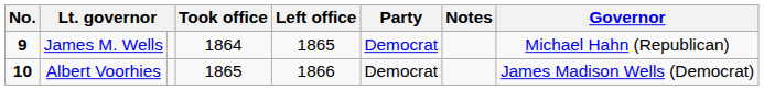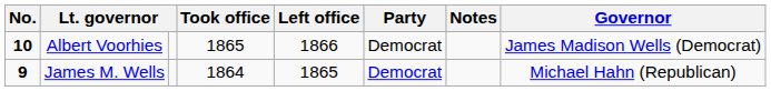rows swapped: James M. Wells <-> Albert Voorhies
